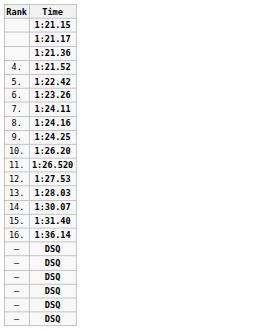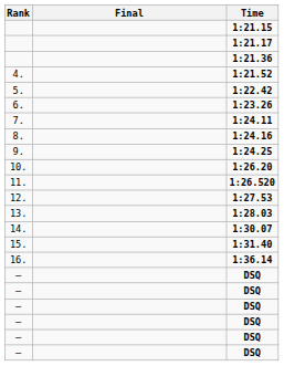+ column: Final
